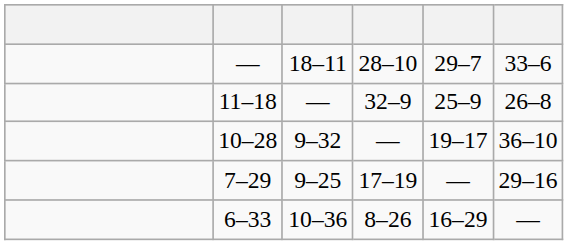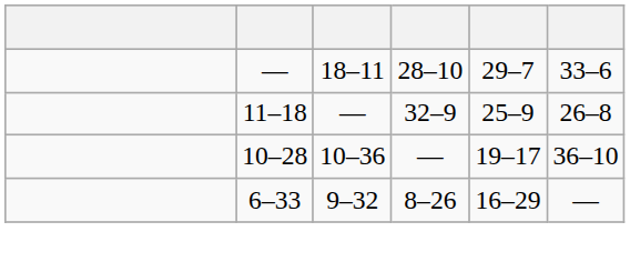10–28 | column 3: 9–32 -> 10–36
- row: 7–29 | 9–25 | 17–19 | — | 29–16
6–33 | column 3: 10–36 -> 9–32
